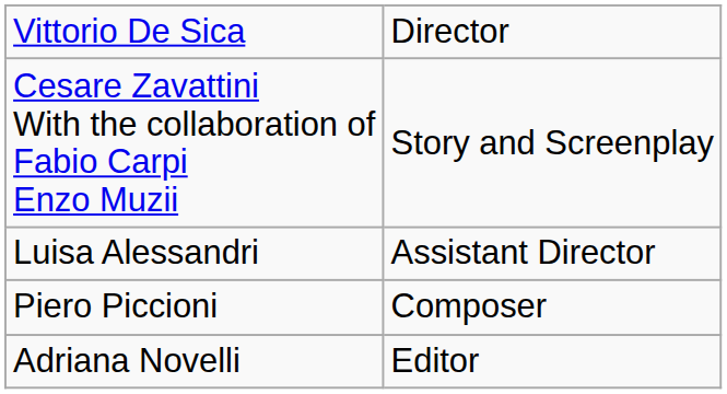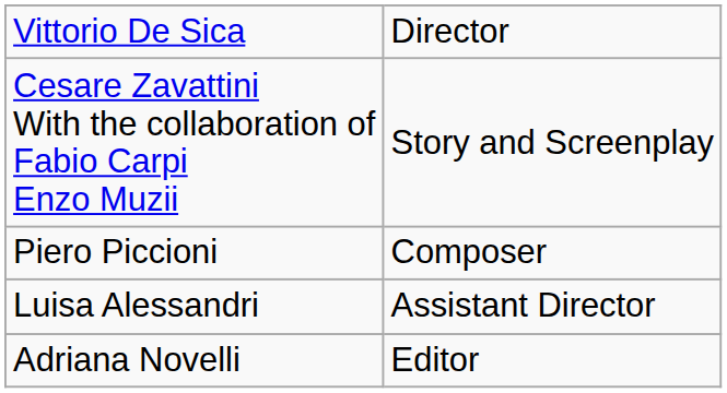rows swapped: Piero Piccioni <-> Luisa Alessandri
